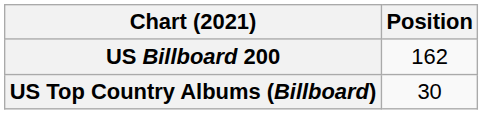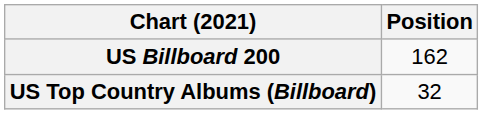US Top Country Albums (Billboard) | Position: 30 -> 32
